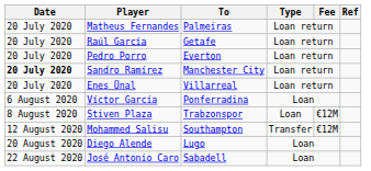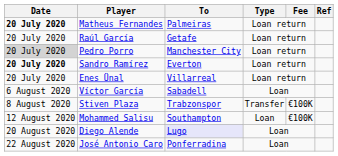Matheus Fernandes | Date: normal -> bold
Pedro Porro | Date: no background -> lightgrey background
Pedro Porro | To: Everton -> Manchester City
Sandro Ramírez | To: Manchester City -> Everton
Víctor García | To: Ponferradina -> Sabadell
Stiven Plaza | Type: Loan -> Transfer
Stiven Plaza | Fee: €12M -> €100K
Mohammed Salisu | Type: Transfer -> Loan
Mohammed Salisu | Fee: €12M -> €100K
Diego Alende | To: no background -> lavender background
José Antonio Caro | To: Sabadell -> Ponferradina
